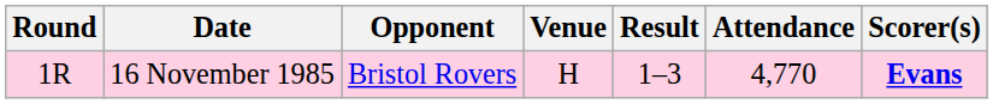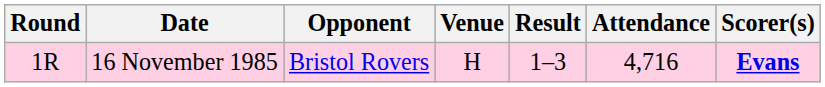16 November 1985 | Attendance: 4,770 -> 4,716
